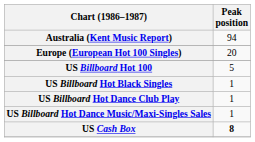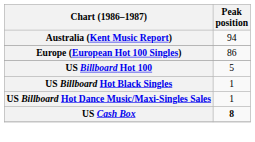Europe (European Hot 100 Singles) | Peak position: 20 -> 86
- row: US Billboard Hot Dance Club Play | 1
